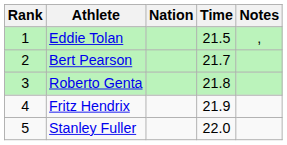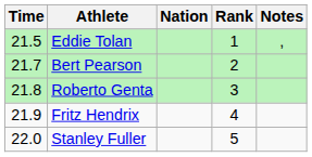columns swapped: Rank <-> Time
